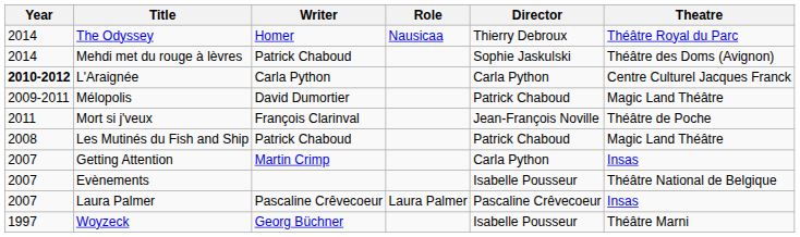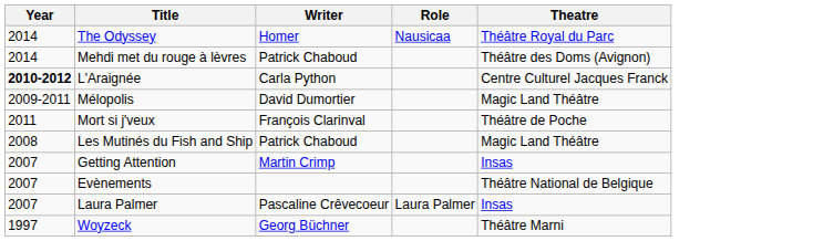- column: Director | Thierry Debroux | Sophie Jaskulski | Carla Python | Patrick Chaboud | Jean-François Noville | Patrick Chaboud | Carla Python | Isabelle Pousseur | Pascaline Crêvecoeur | Isabelle Pousseur
